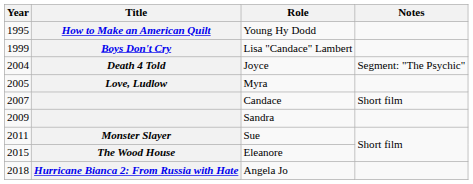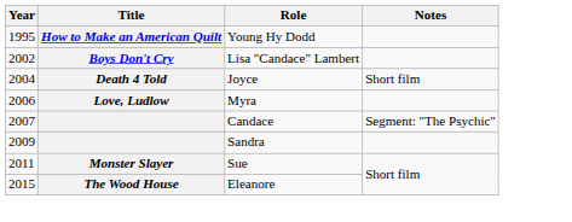Lisa "Candace" Lambert | Year: 1999 -> 2002
Joyce | Notes: Segment: "The Psychic" -> Short film
Myra | Year: 2005 -> 2006
Candace | Notes: Short film -> Segment: "The Psychic"
- row: 2018 | Hurricane Bianca 2: From Russia with Hate | Angela Jo
